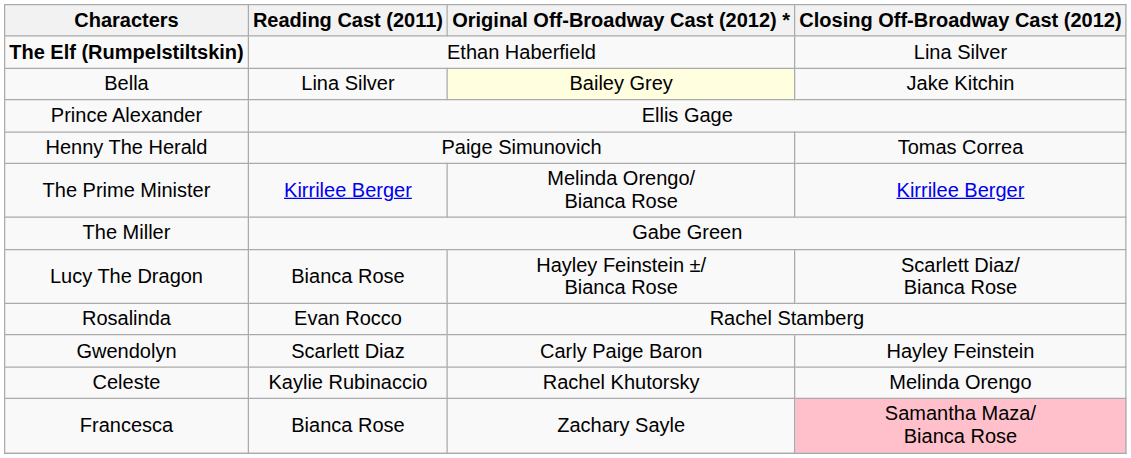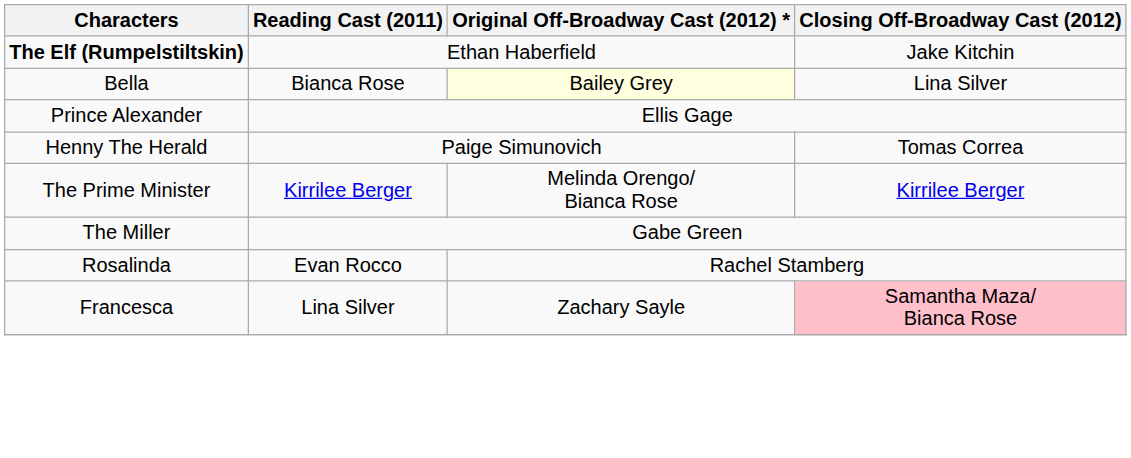The Elf (Rumpelstiltskin) | Closing Off-Broadway Cast (2012): Lina Silver -> Jake Kitchin
Bella | Reading Cast (2011): Lina Silver -> Bianca Rose
Bella | Closing Off-Broadway Cast (2012): Jake Kitchin -> Lina Silver
- row: Lucy The Dragon | Bianca Rose | Hayley Feinstein ±/ Bianca Rose | Scarlett Diaz/ Bianca Rose
- row: Gwendolyn | Scarlett Diaz | Carly Paige Baron | Hayley Feinstein
- row: Celeste | Kaylie Rubinaccio | Rachel Khutorsky | Melinda Orengo
Francesca | Reading Cast (2011): Bianca Rose -> Lina Silver
